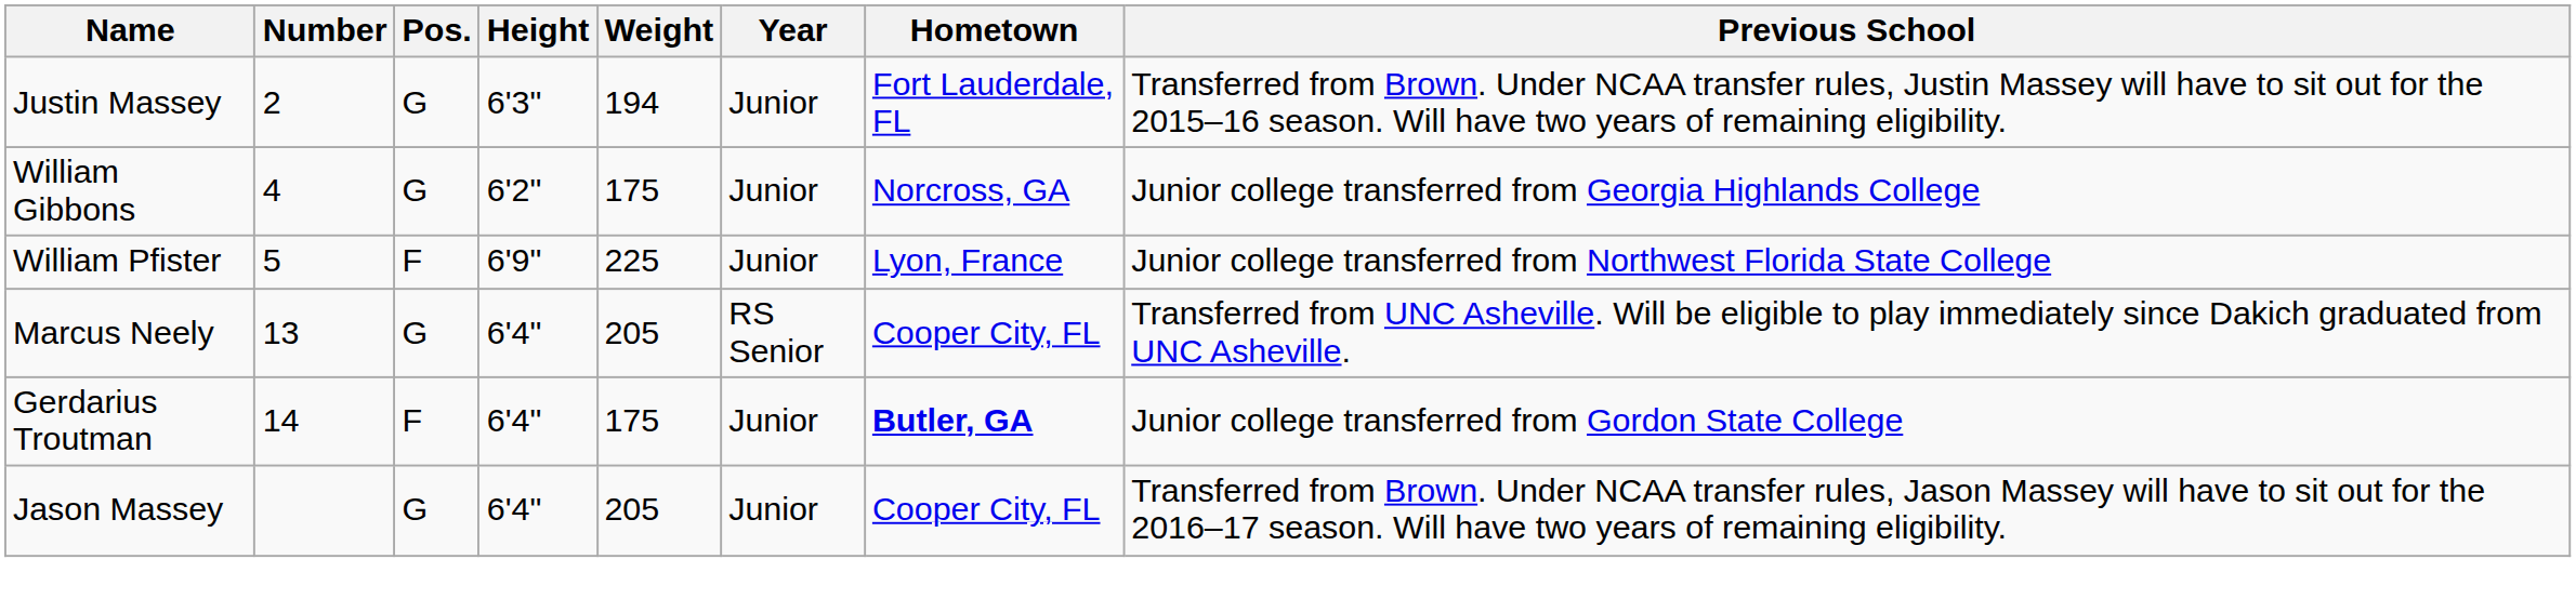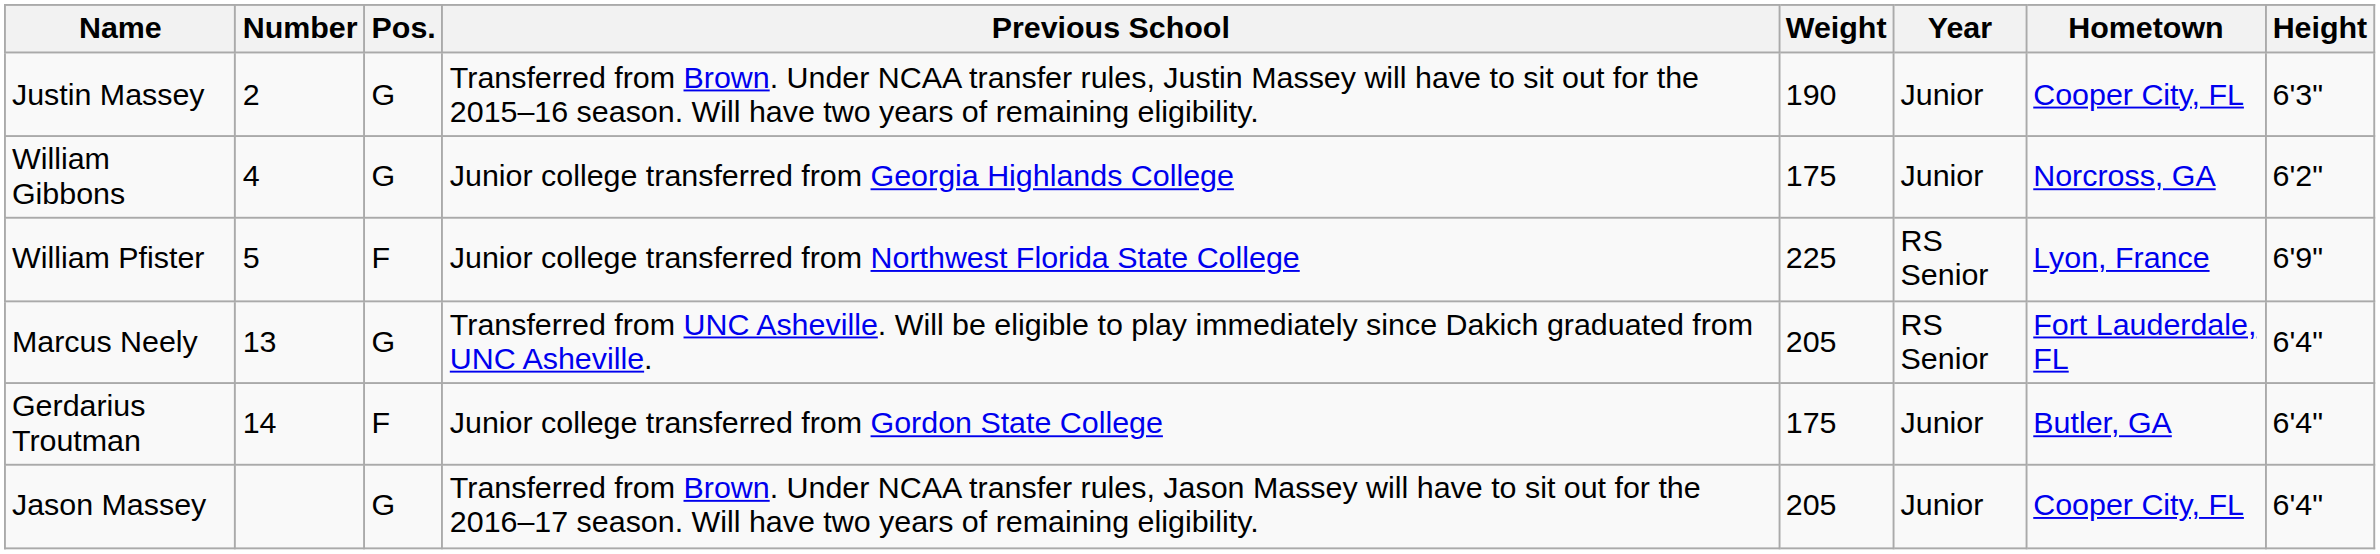columns swapped: Height <-> Previous School
Justin Massey | Weight: 194 -> 190
Justin Massey | Hometown: Fort Lauderdale, FL -> Cooper City, FL
William Pfister | Year: Junior -> RS Senior
Marcus Neely | Hometown: Cooper City, FL -> Fort Lauderdale, FL
Gerdarius Troutman | Hometown: bold -> normal
